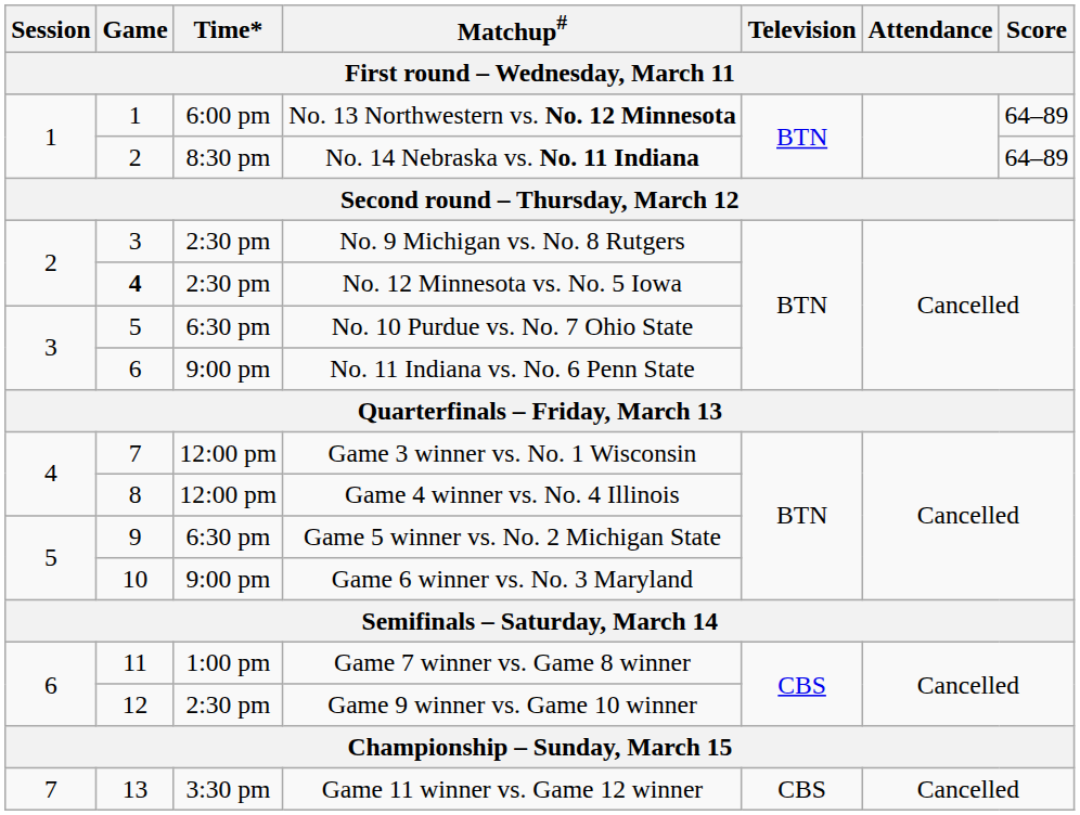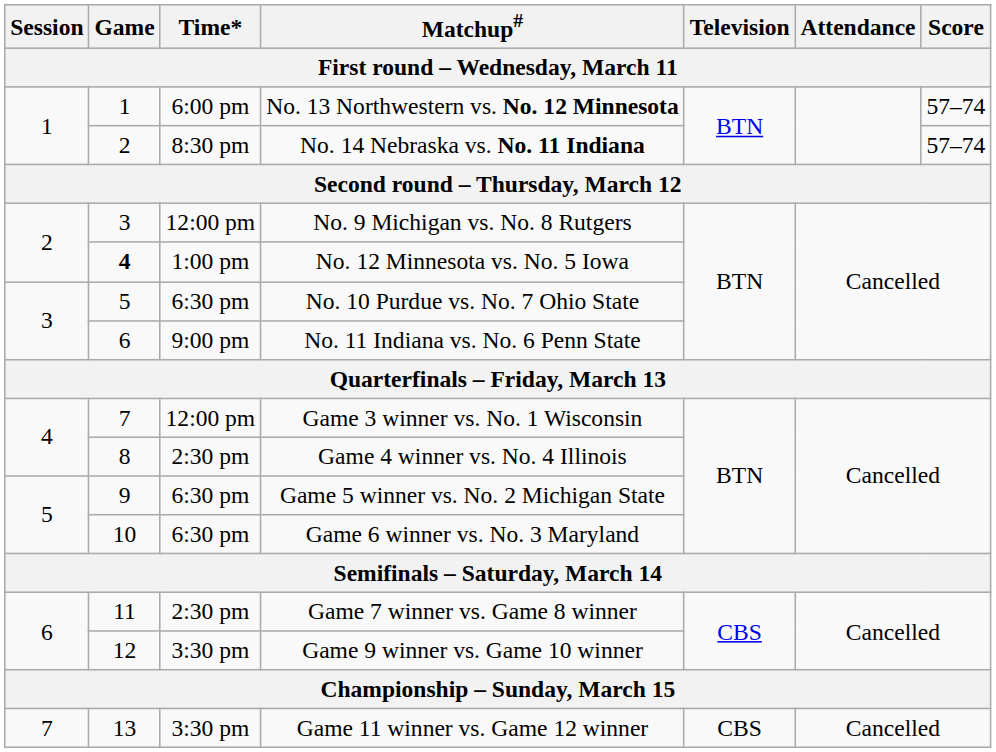No. 13 Northwestern vs. No. 12 Minnesota | Score: 64–89 -> 57–74
No. 14 Nebraska vs. No. 11 Indiana | Score: 64–89 -> 57–74
No. 9 Michigan vs. No. 8 Rutgers | Time*: 2:30 pm -> 12:00 pm
No. 12 Minnesota vs. No. 5 Iowa | Time*: 2:30 pm -> 1:00 pm
Game 4 winner vs. No. 4 Illinois | Time*: 12:00 pm -> 2:30 pm
Game 6 winner vs. No. 3 Maryland | Time*: 9:00 pm -> 6:30 pm
Game 7 winner vs. Game 8 winner | Time*: 1:00 pm -> 2:30 pm
Game 9 winner vs. Game 10 winner | Time*: 2:30 pm -> 3:30 pm
